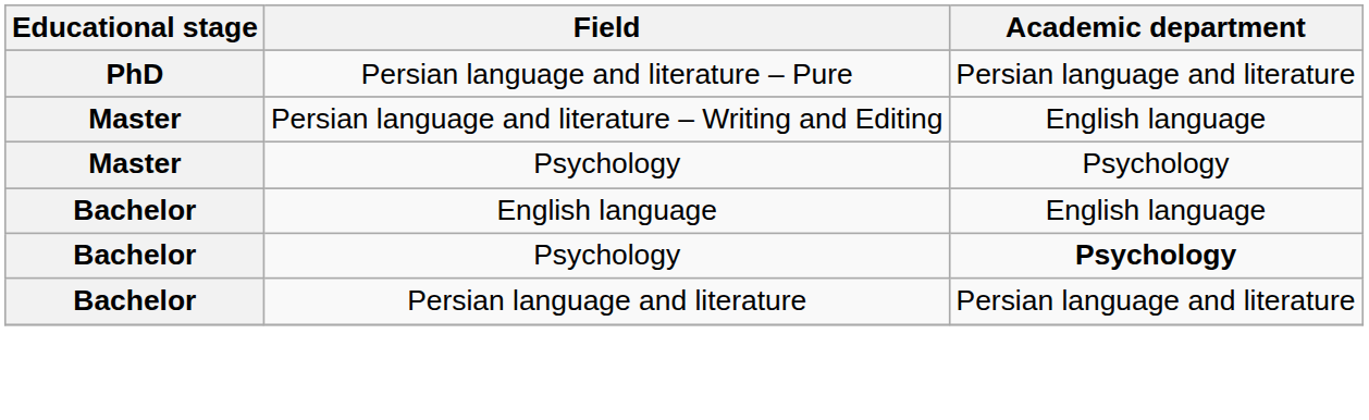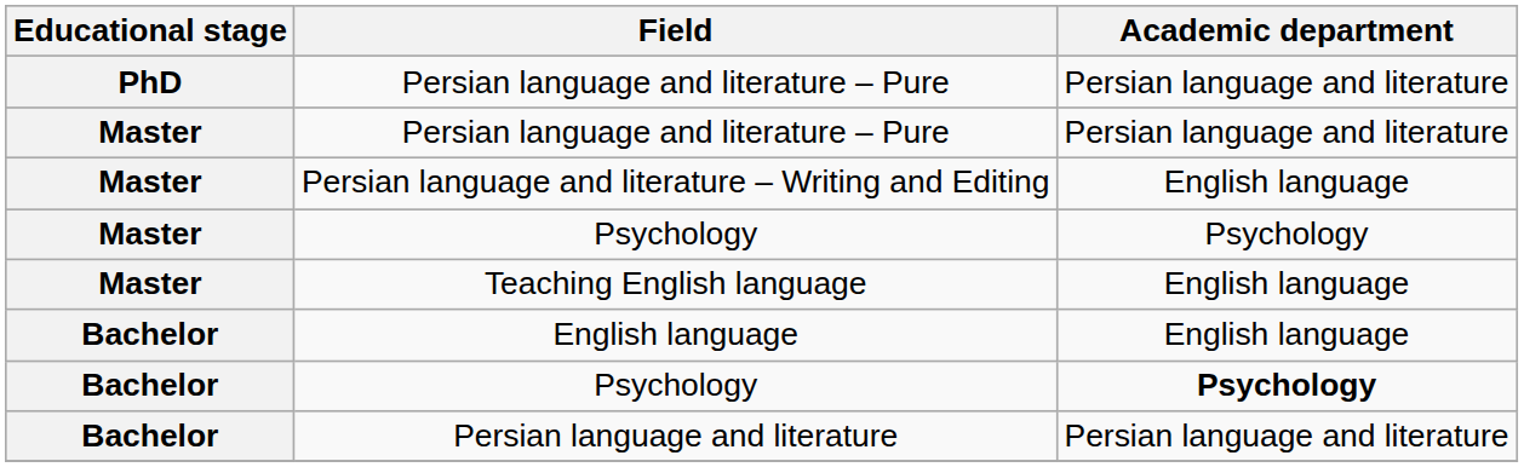+ row: Master | Persian language and literature – Pure | Persian language and literature
+ row: Master | Teaching English language | English language
